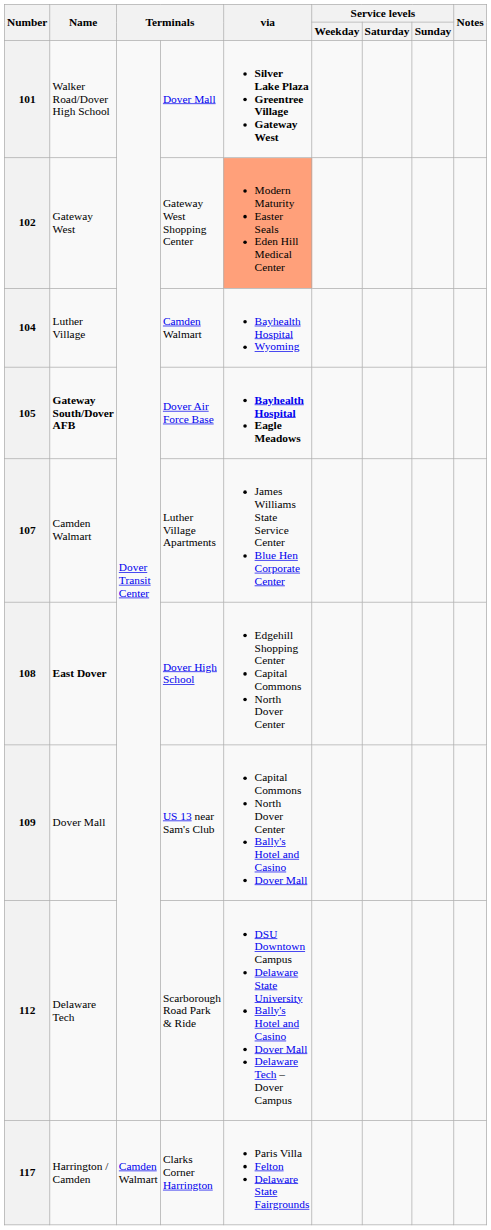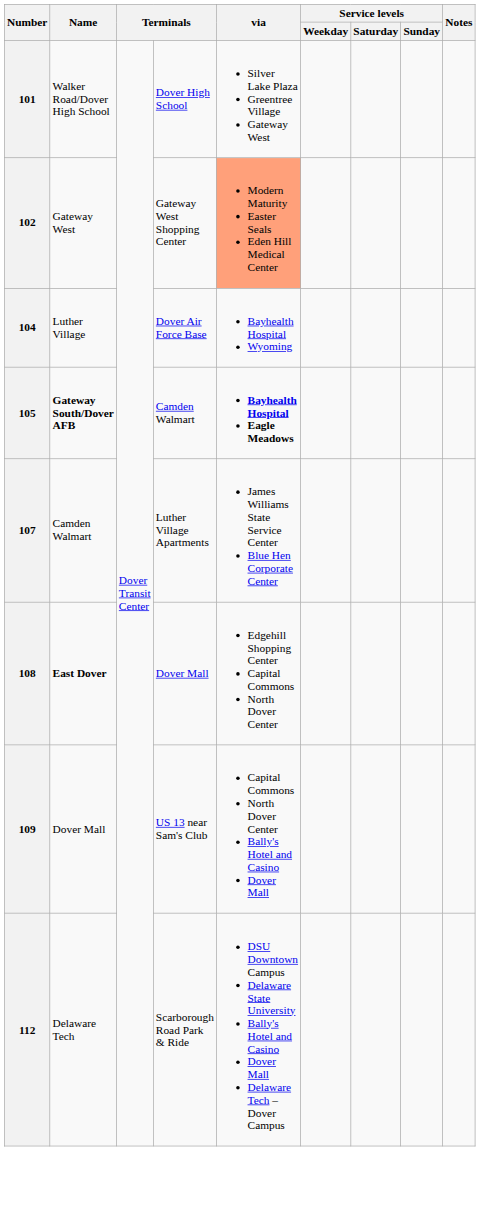101 | column 4: Dover Mall -> Dover High School
101 | via: bold -> normal
104 | column 4: Camden Walmart -> Dover Air Force Base
105 | column 4: Dover Air Force Base -> Camden Walmart
108 | column 4: Dover High School -> Dover Mall
- row: 117 | Harrington / Camden | Camden Walmart | Clarks Corner Harrington | Paris Villa Felton Delaware State Fairgrounds
